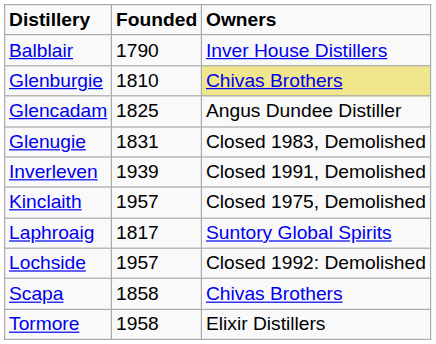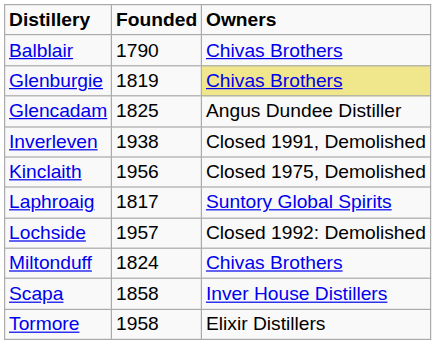Balblair | Owners: Inver House Distillers -> Chivas Brothers
Glenburgie | Founded: 1810 -> 1819
- row: Glenugie | 1831 | Closed 1983, Demolished
Inverleven | Founded: 1939 -> 1938
Kinclaith | Founded: 1957 -> 1956
+ row: Miltonduff | 1824 | Chivas Brothers
Scapa | Owners: Chivas Brothers -> Inver House Distillers
